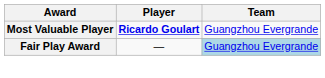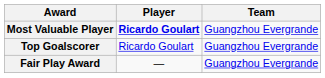+ row: Top Goalscorer | Ricardo Goulart | Guangzhou Evergrande
Fair Play Award | Team: lightblue background -> no background
